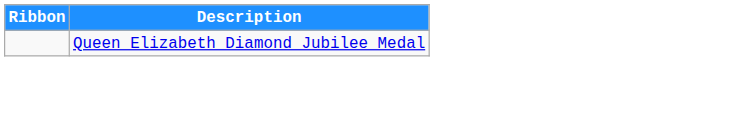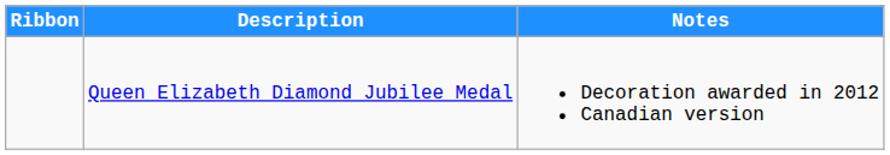+ column: Notes | Decoration awarded in 2012 Canadian version
